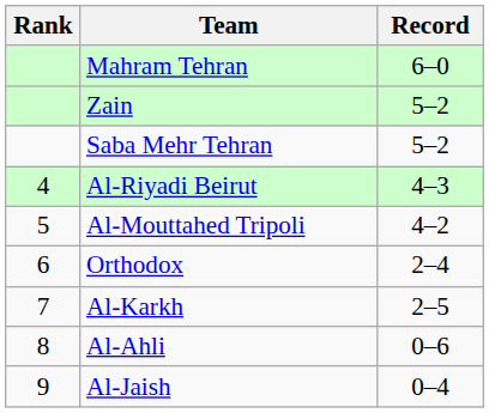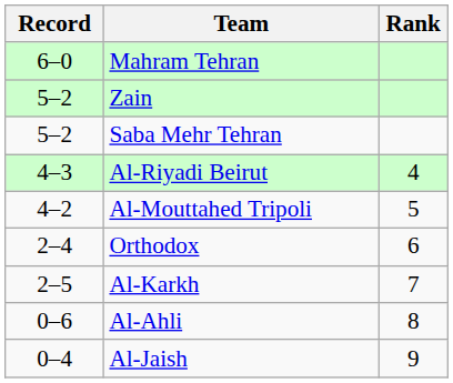columns swapped: Rank <-> Record
